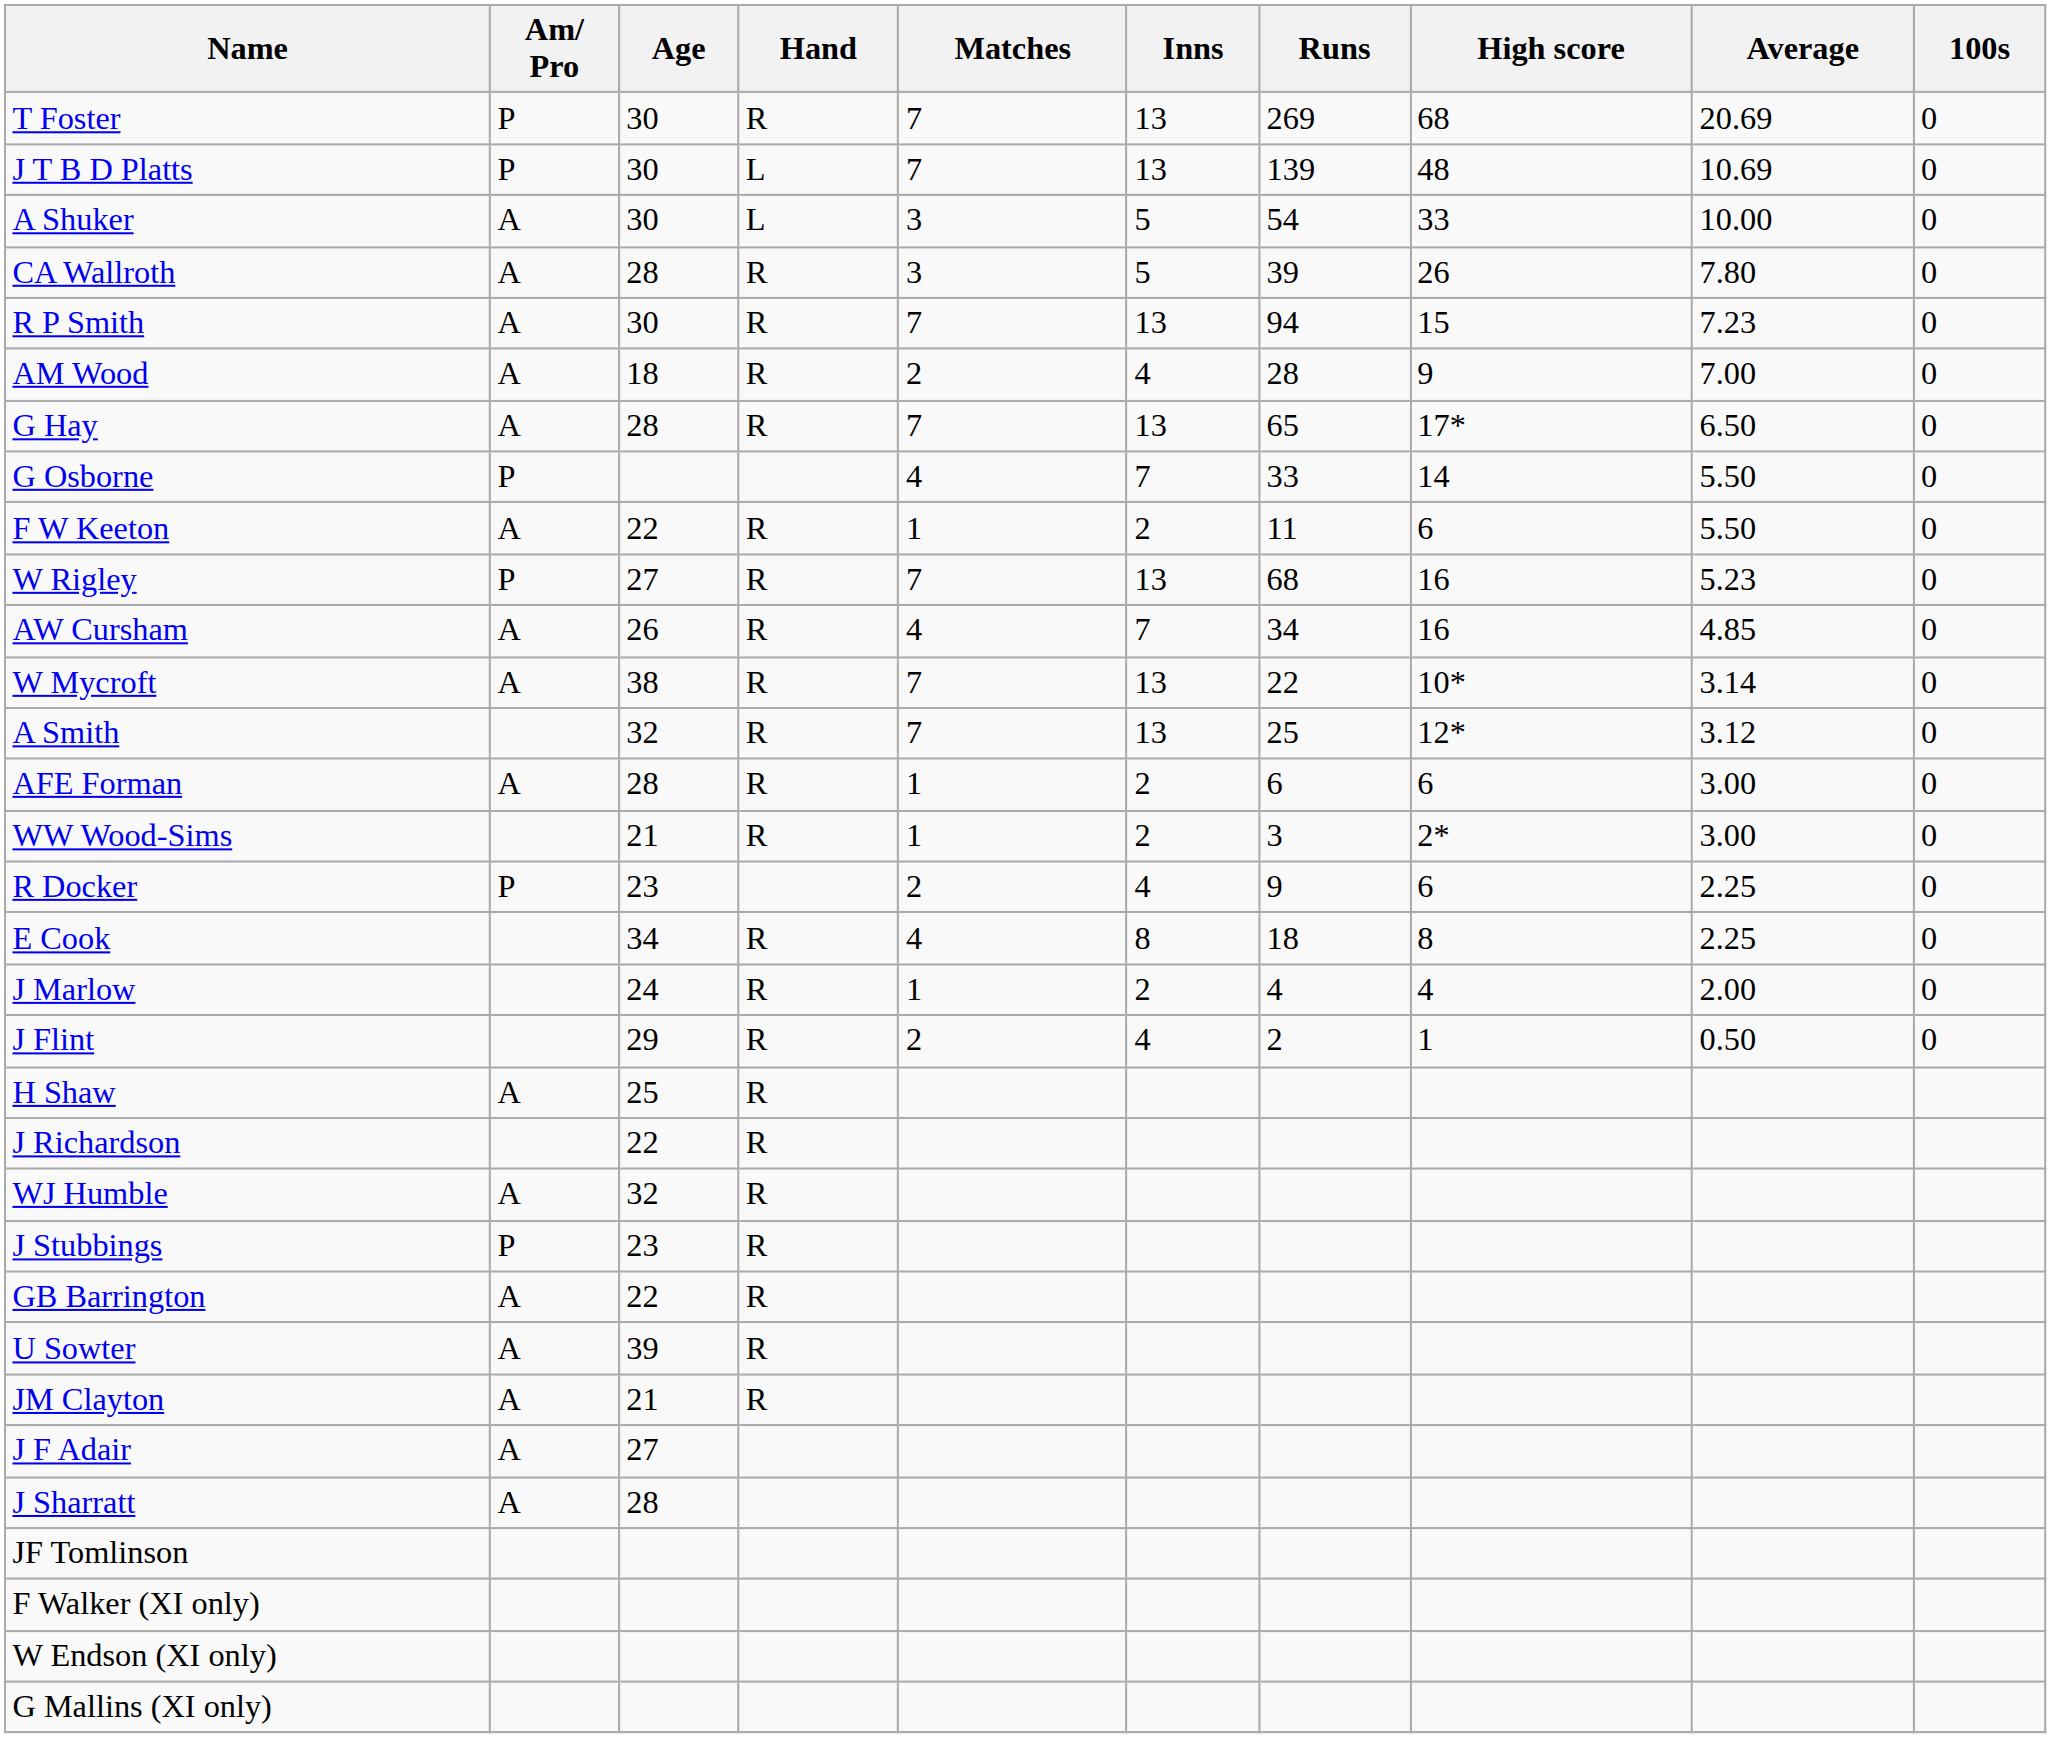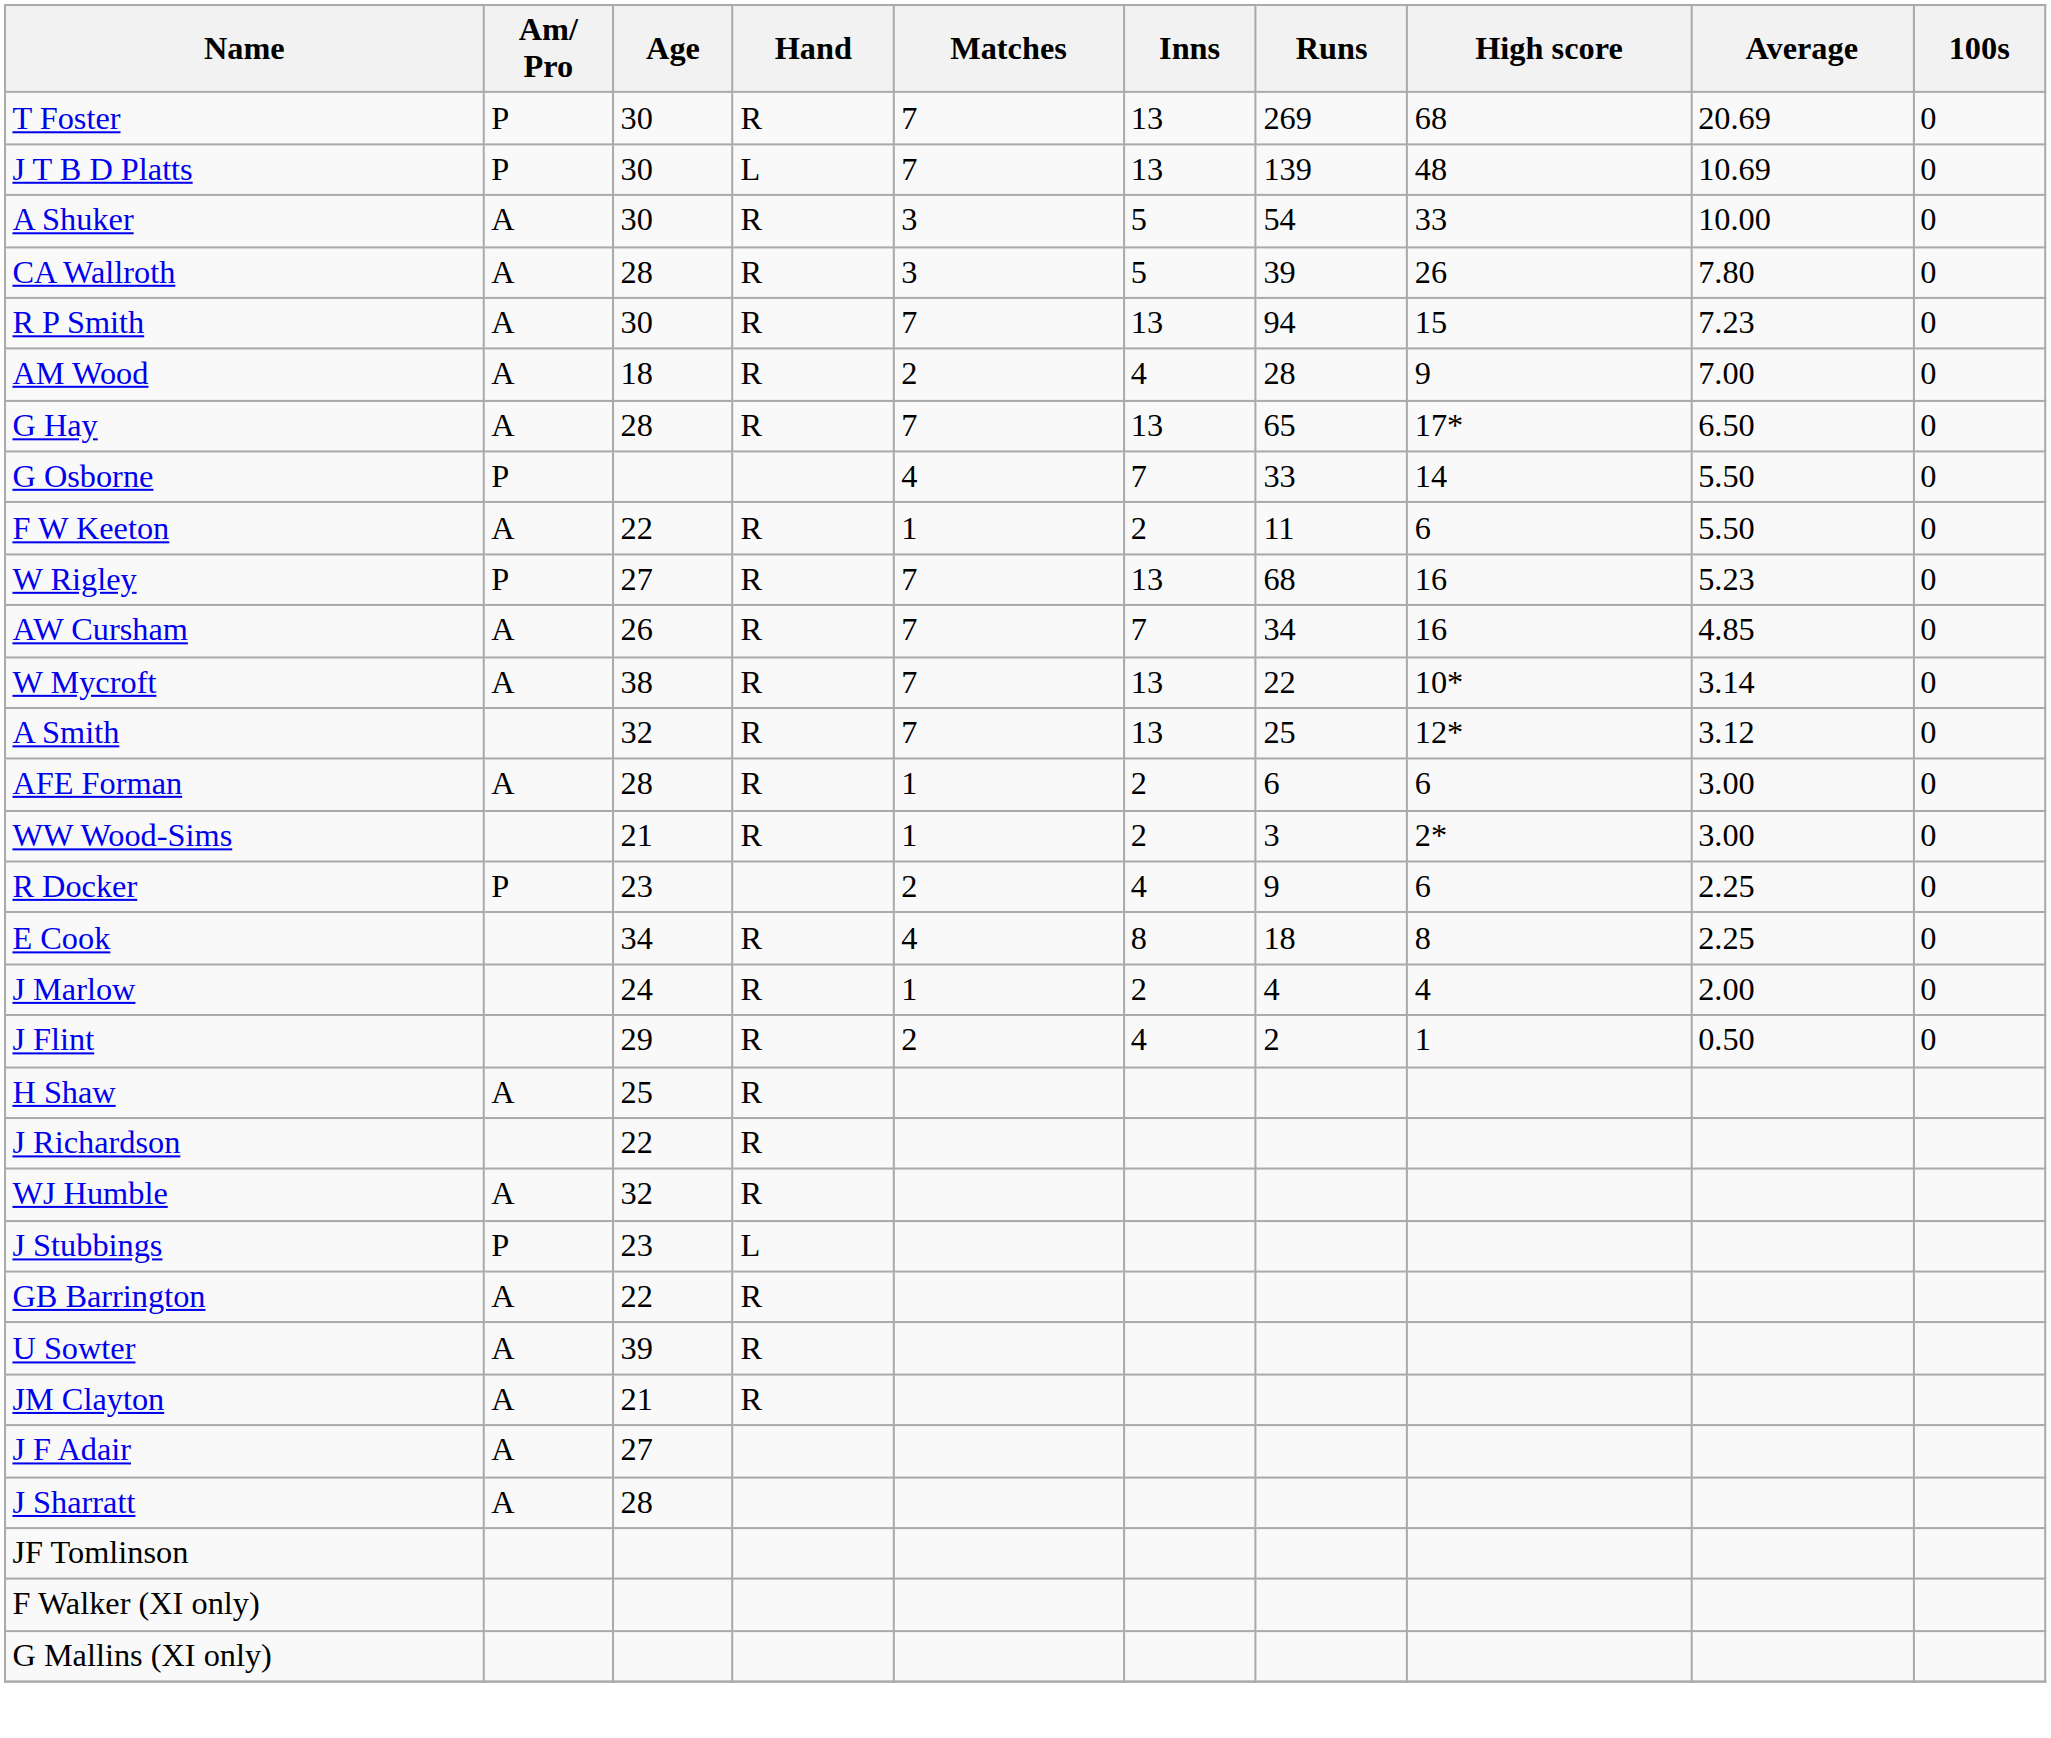A Shuker | Hand: L -> R
AW Cursham | Matches: 4 -> 7
J Stubbings | Hand: R -> L
- row: W Endson (XI only)
